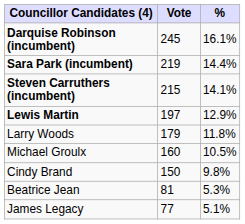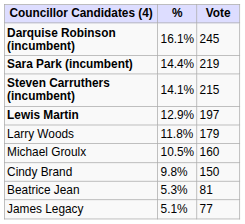columns swapped: Vote <-> %
